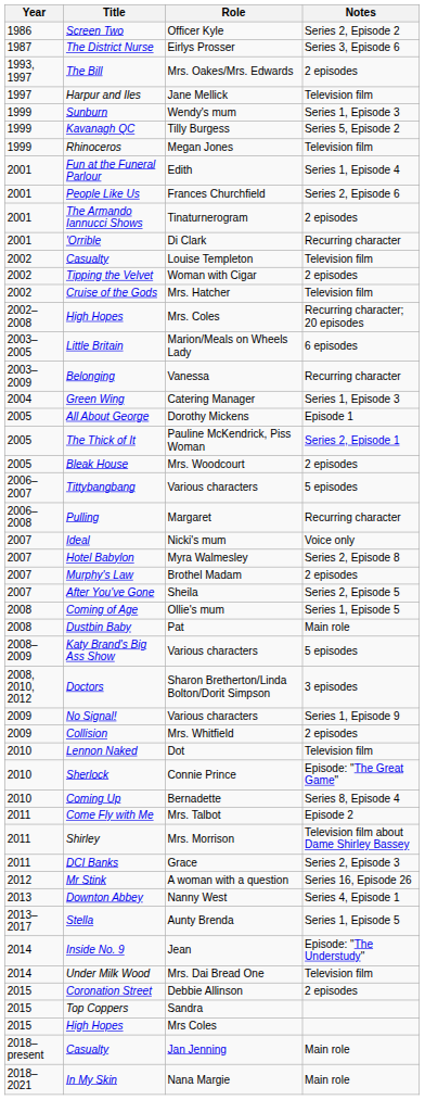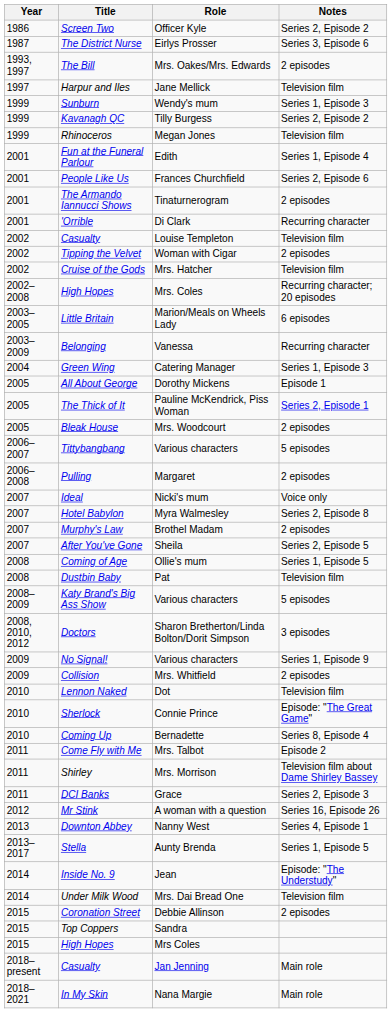Kavanagh QC | Notes: Series 5, Episode 2 -> Series 2, Episode 2
Pulling | Notes: Recurring character -> 2 episodes
Dustbin Baby | Notes: Main role -> Television film
